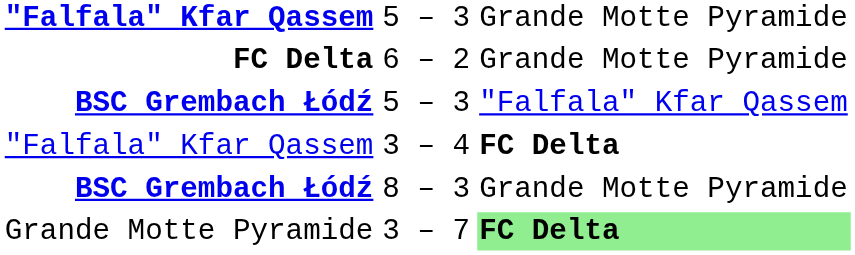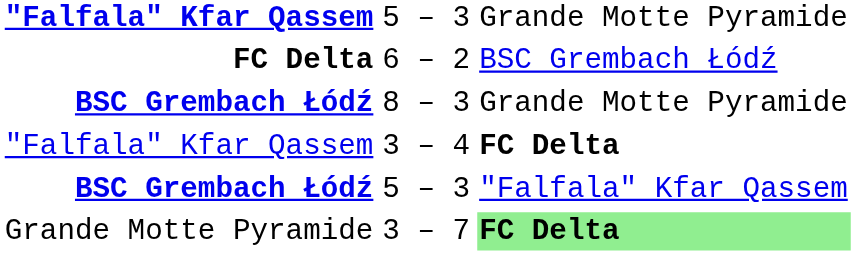6 – 2 | column 3: Grande Motte Pyramide -> BSC Grembach Łódź
rows swapped: 8 – 3 <-> BSC Grembach Łódź / 5 – 3
